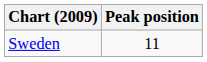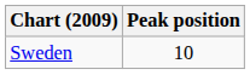Sweden | Peak position: 11 -> 10
